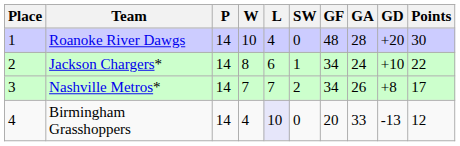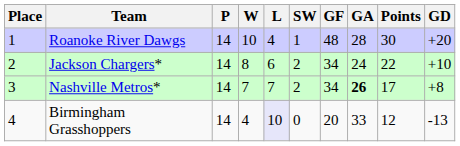columns swapped: GD <-> Points
Roanoke River Dawgs | SW: 0 -> 1
Jackson Chargers* | SW: 1 -> 2
Nashville Metros* | GA: normal -> bold
